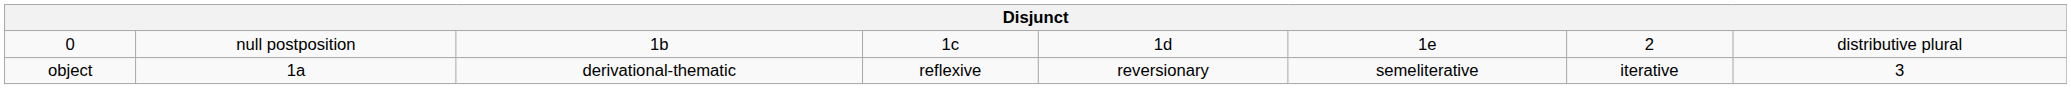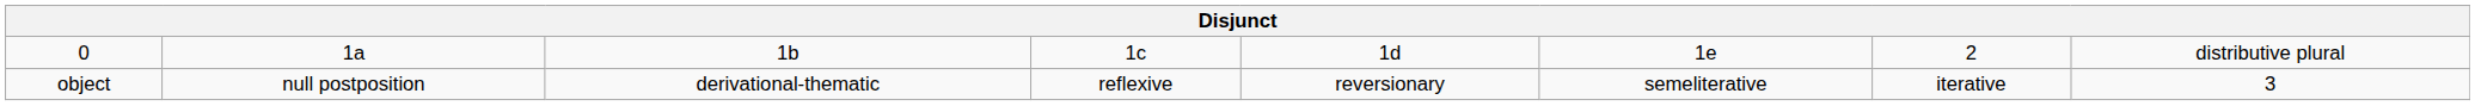0 | column 2: null postposition -> 1a
object | column 2: 1a -> null postposition
